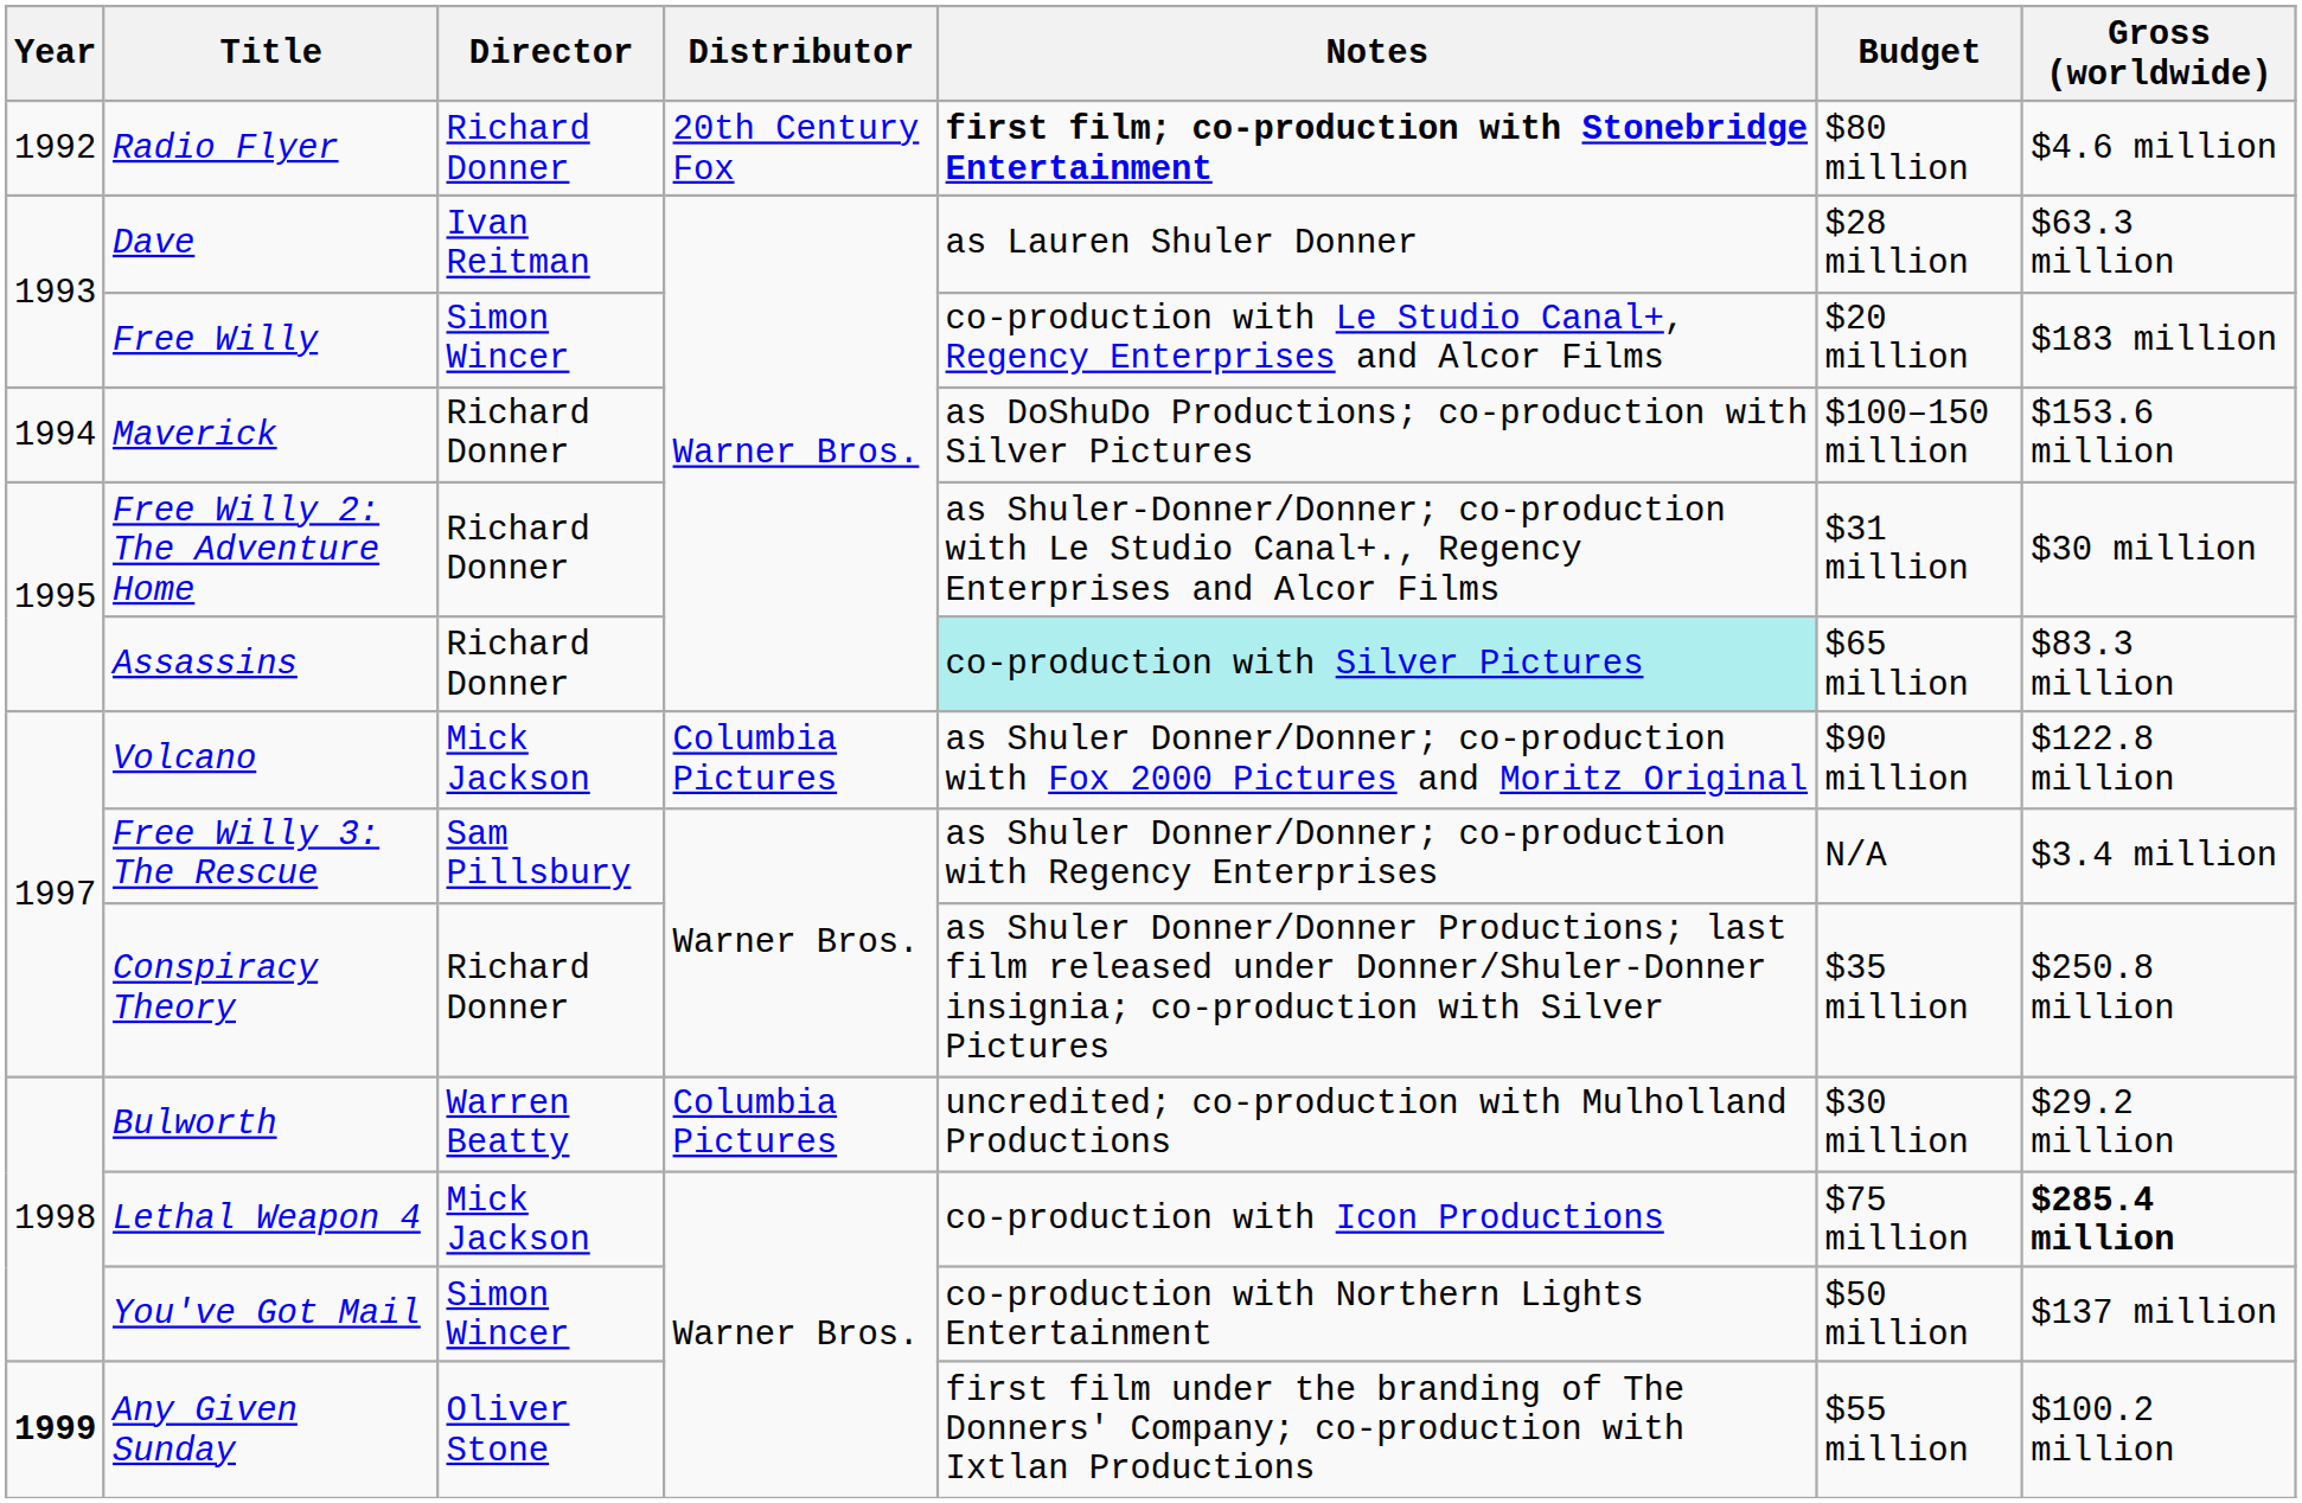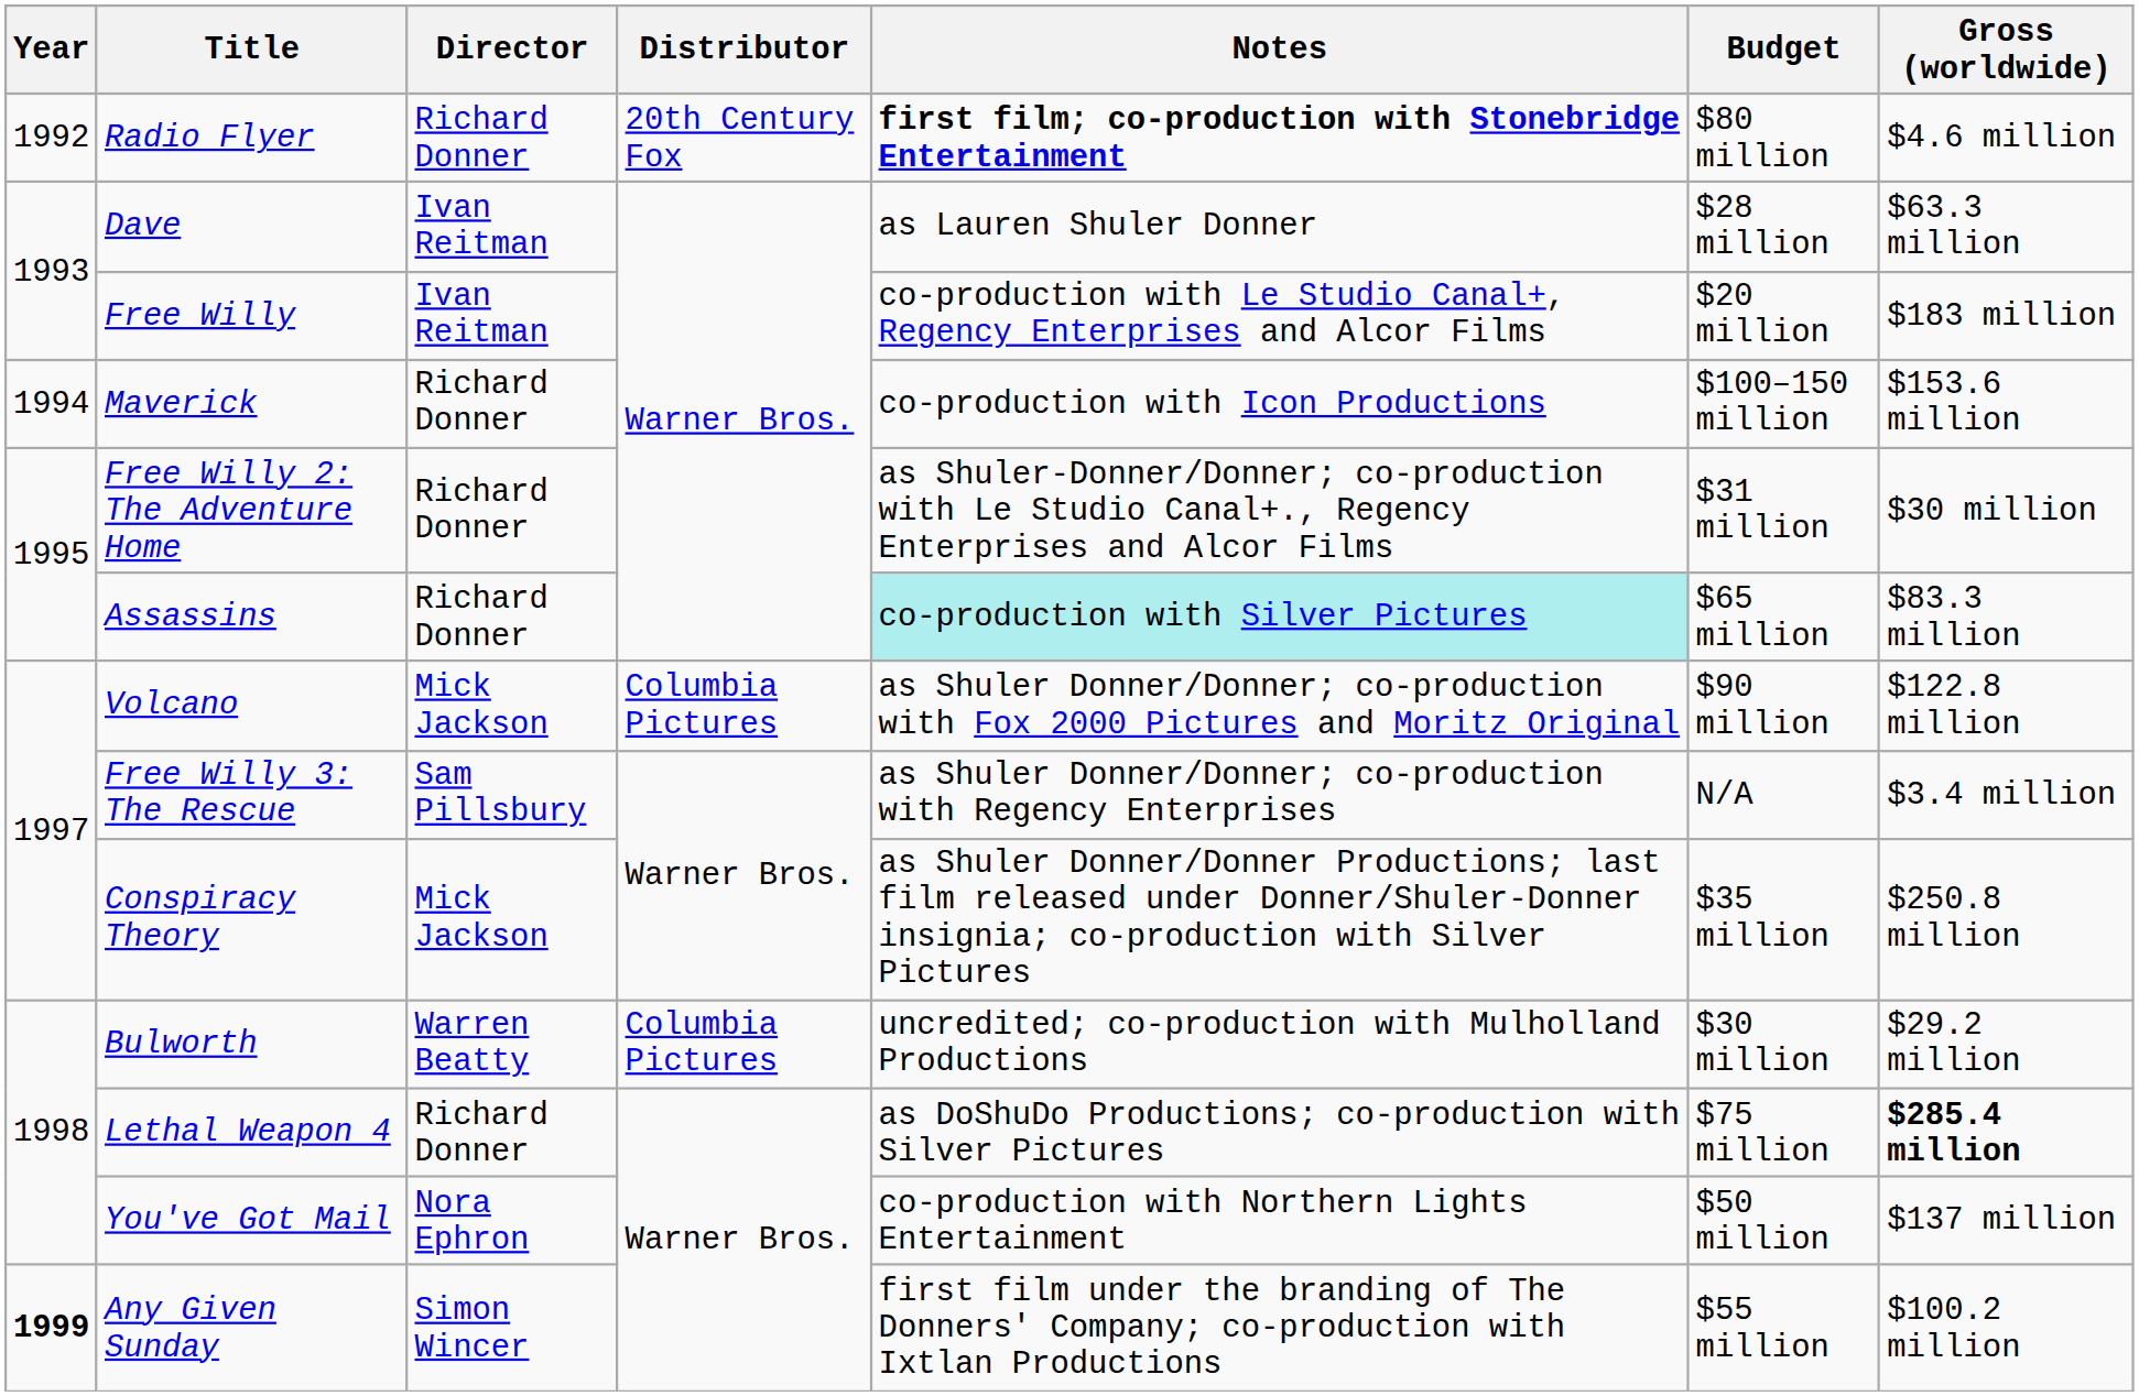Free Willy | Director: Simon Wincer -> Ivan Reitman
Maverick | Notes: as DoShuDo Productions; co-production with Silver Pictures -> co-production with Icon Productions
Conspiracy Theory | Director: Richard Donner -> Mick Jackson
Lethal Weapon 4 | Director: Mick Jackson -> Richard Donner
Lethal Weapon 4 | Notes: co-production with Icon Productions -> as DoShuDo Productions; co-production with Silver Pictures
You've Got Mail | Director: Simon Wincer -> Nora Ephron
Any Given Sunday | Director: Oliver Stone -> Simon Wincer
